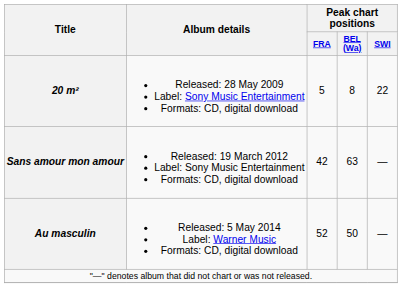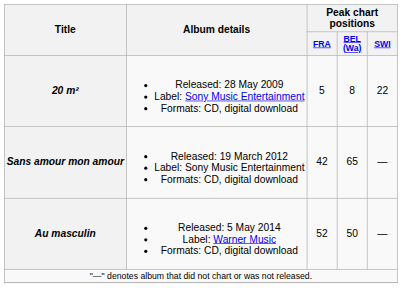Sans amour mon amour | Peak chart positions / BEL (Wa): 63 -> 65
